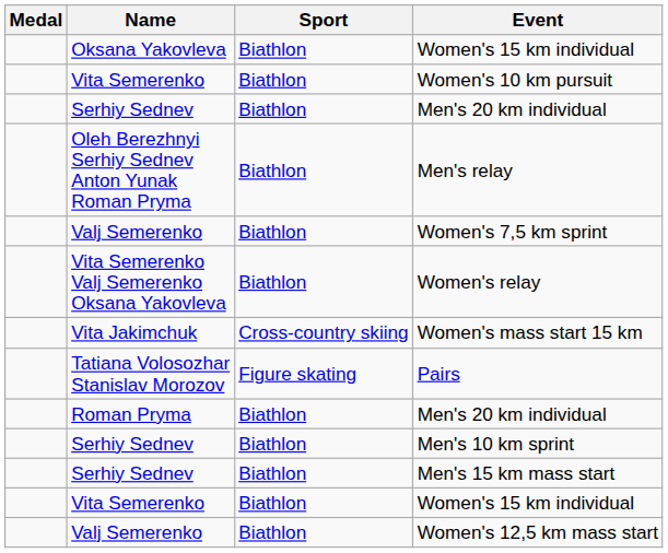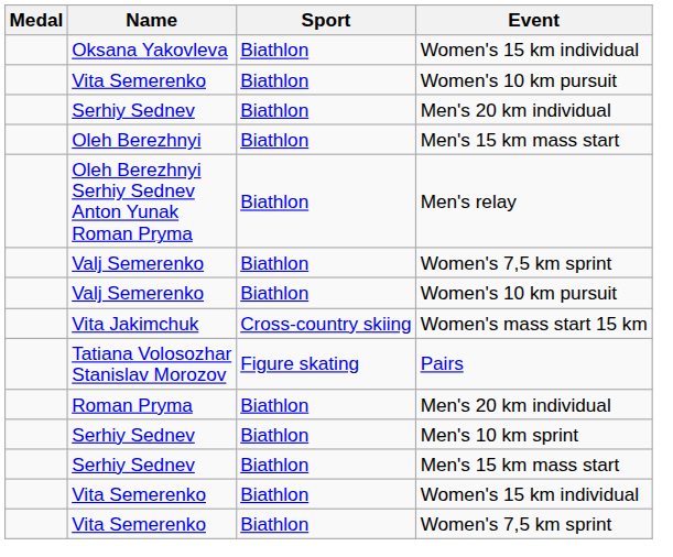+ row: Oleh Berezhnyi | Biathlon | Men's 15 km mass start
+ row: Valj Semerenko | Biathlon | Women's 10 km pursuit
- row: Vita Semerenko Valj Semerenko Oksana Yakovleva | Biathlon | Women's relay
+ row: Vita Semerenko | Biathlon | Women's 7,5 km sprint
- row: Valj Semerenko | Biathlon | Women's 12,5 km mass start
